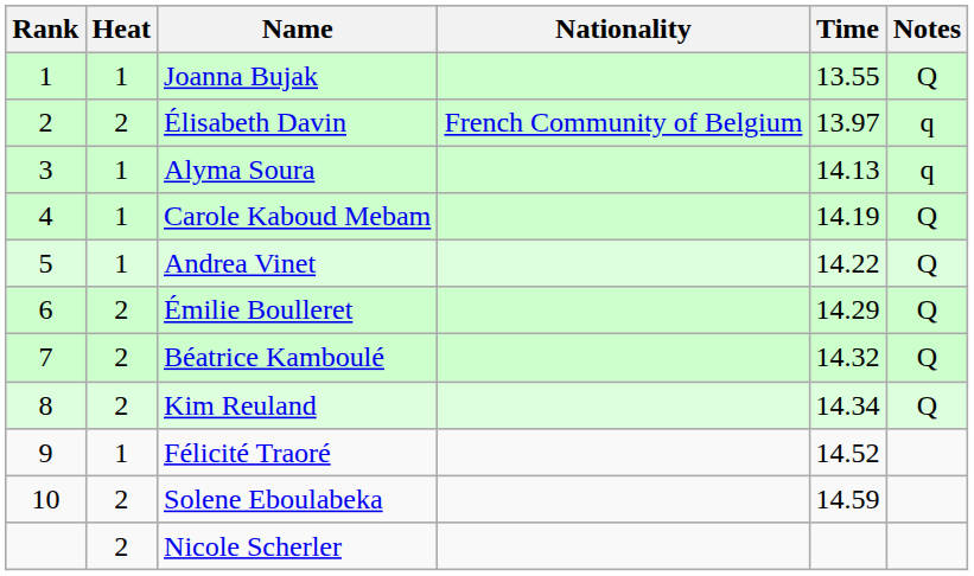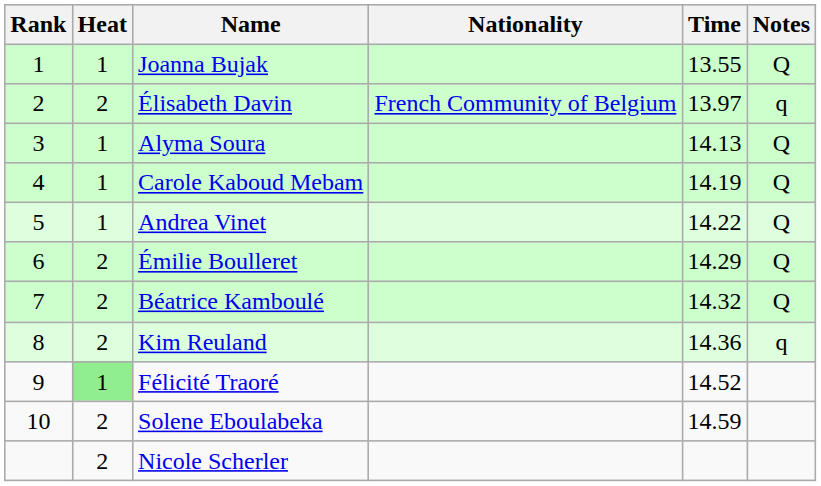Alyma Soura | Notes: q -> Q
Kim Reuland | Time: 14.34 -> 14.36
Kim Reuland | Notes: Q -> q
Félicité Traoré | Heat: no background -> lightgreen background
